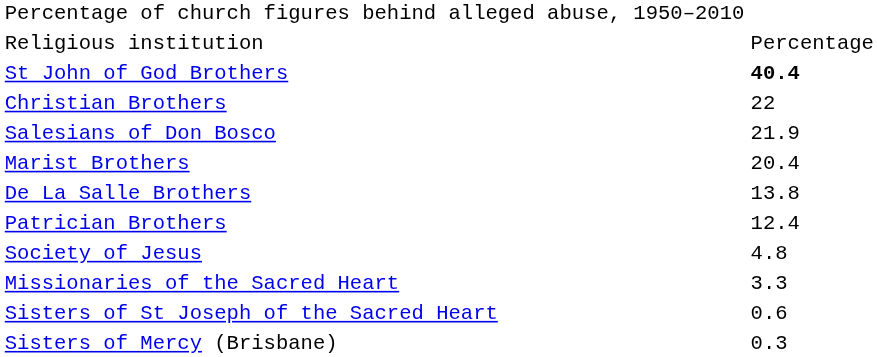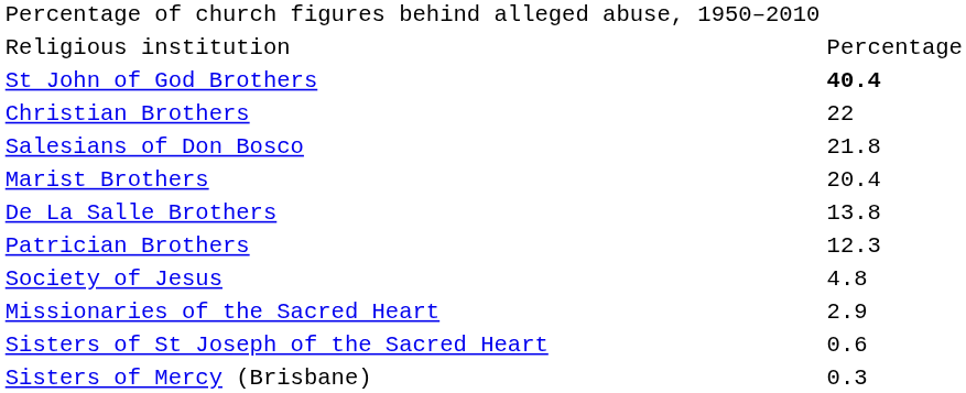Salesians of Don Bosco | column 2: 21.9 -> 21.8
Patrician Brothers | column 2: 12.4 -> 12.3
Missionaries of the Sacred Heart | column 2: 3.3 -> 2.9
